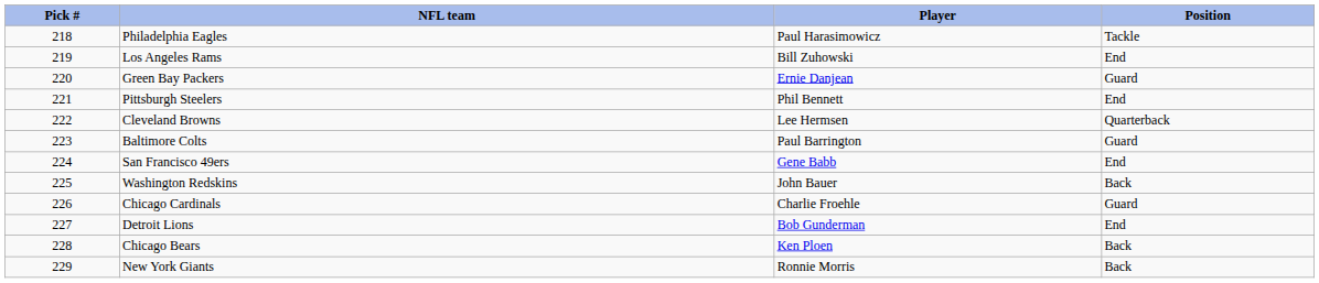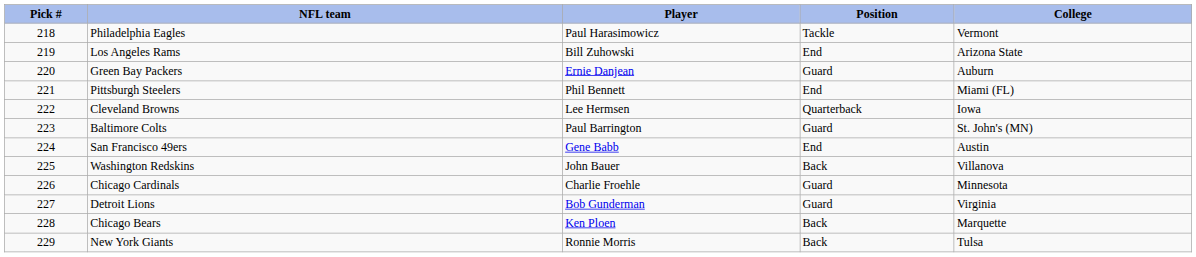+ column: College | Vermont | Arizona State | Auburn | Miami (FL) | Iowa | St. John's (MN) | Austin | Villanova | Minnesota | Virginia | Marquette | Tulsa
Detroit Lions | Position: End -> Guard
